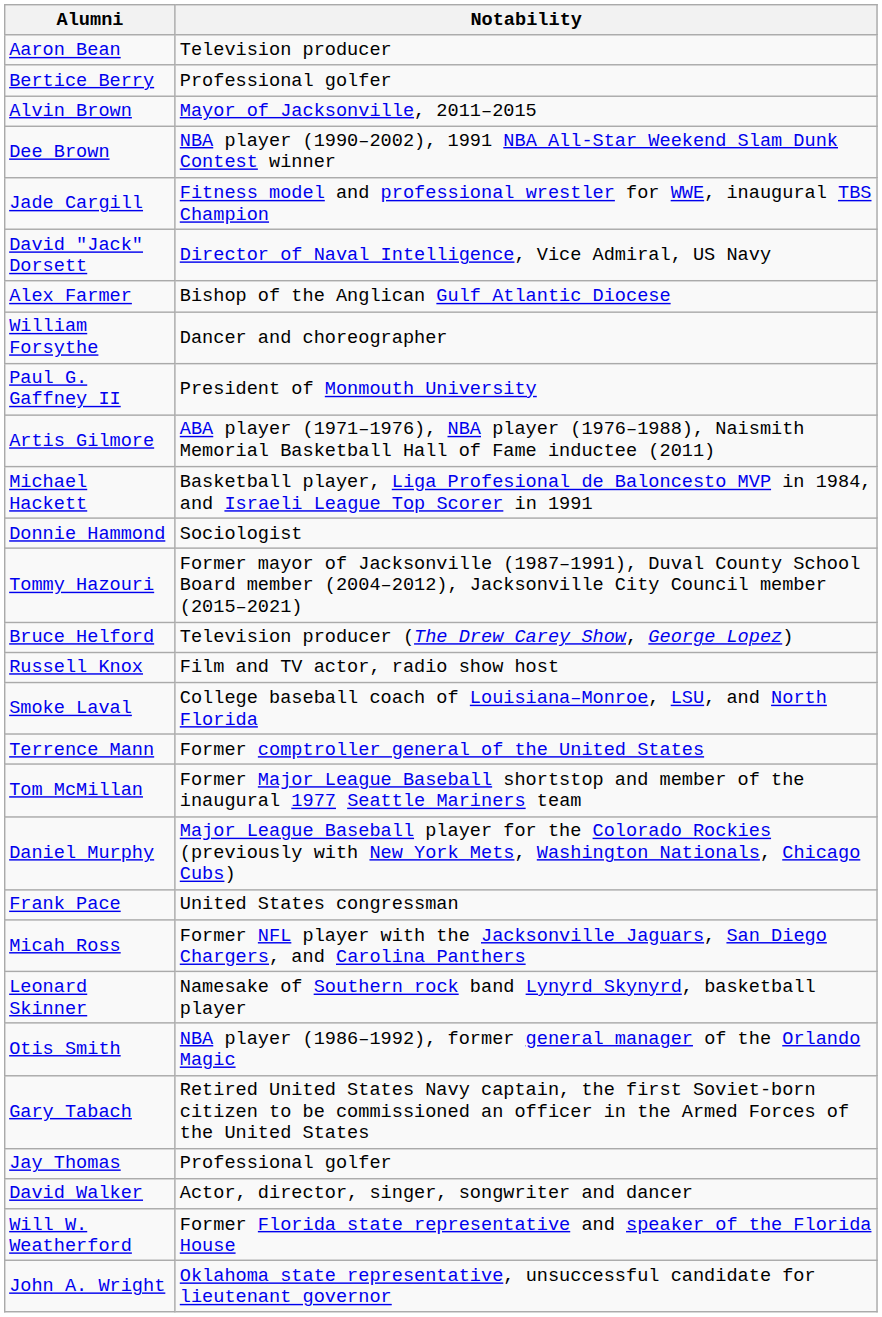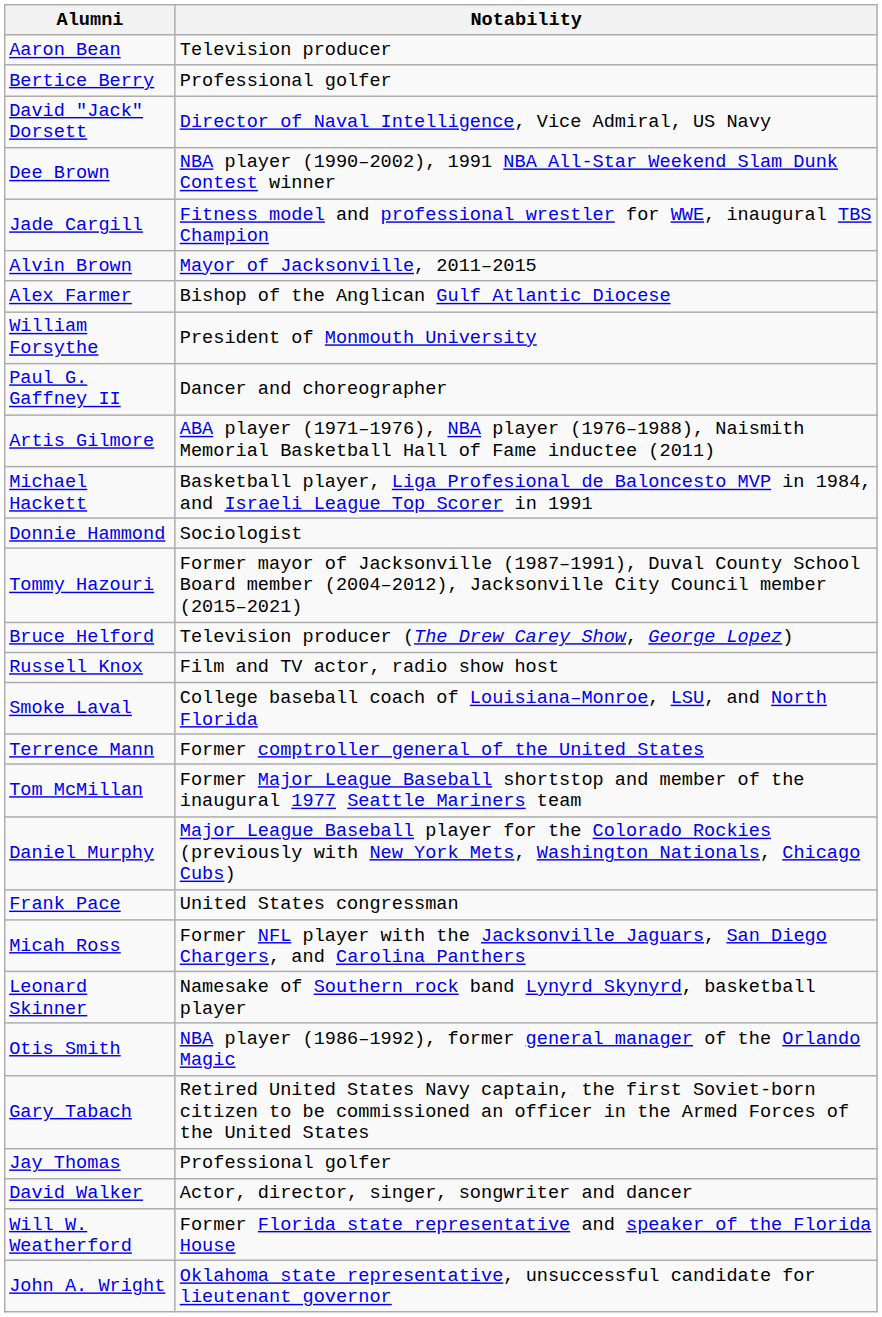rows swapped: Alvin Brown <-> David "Jack" Dorsett
William Forsythe | Notability: Dancer and choreographer -> President of Monmouth University
Paul G. Gaffney II | Notability: President of Monmouth University -> Dancer and choreographer
